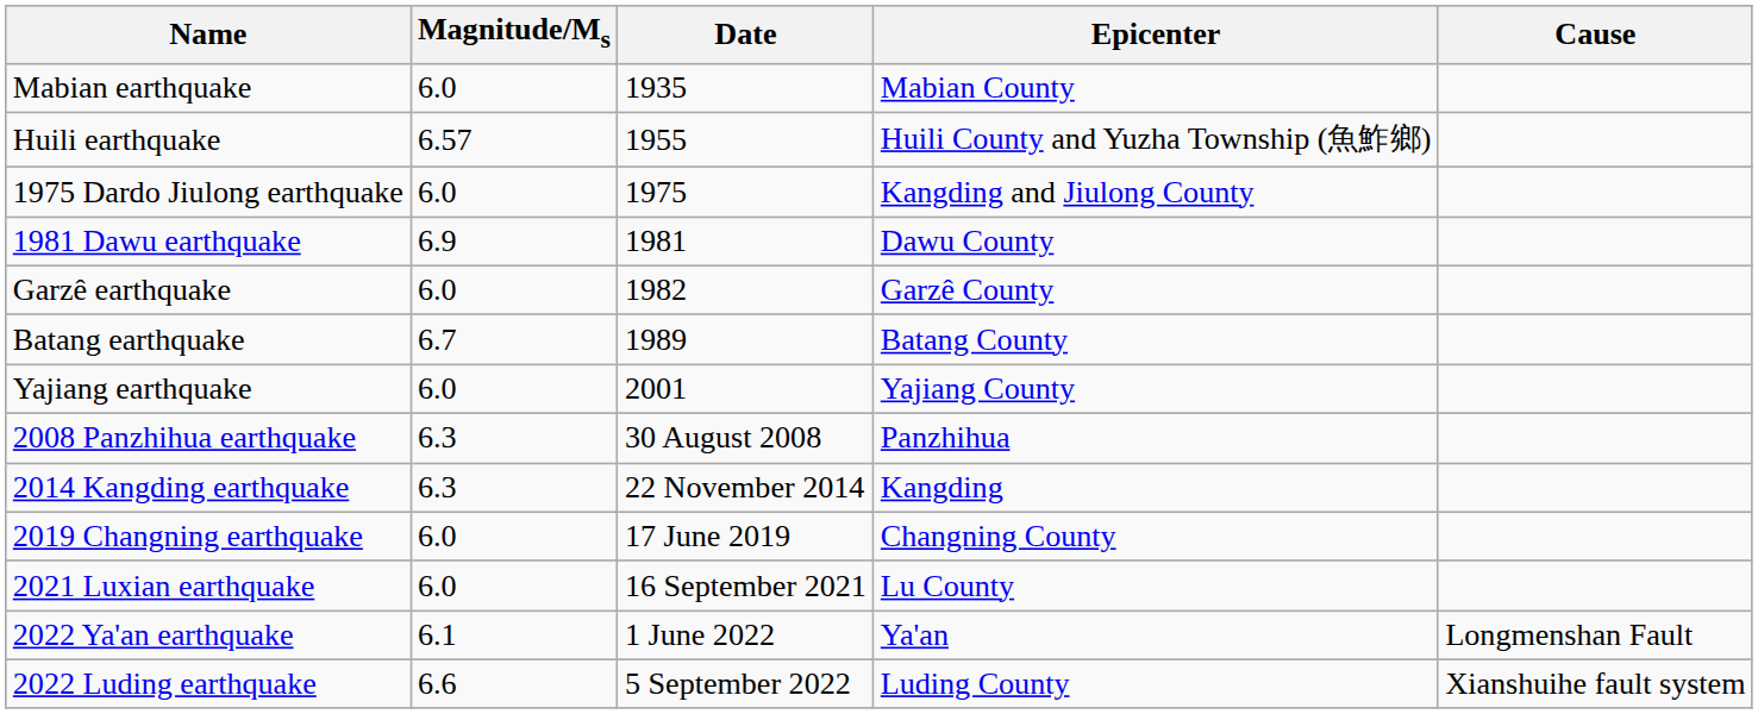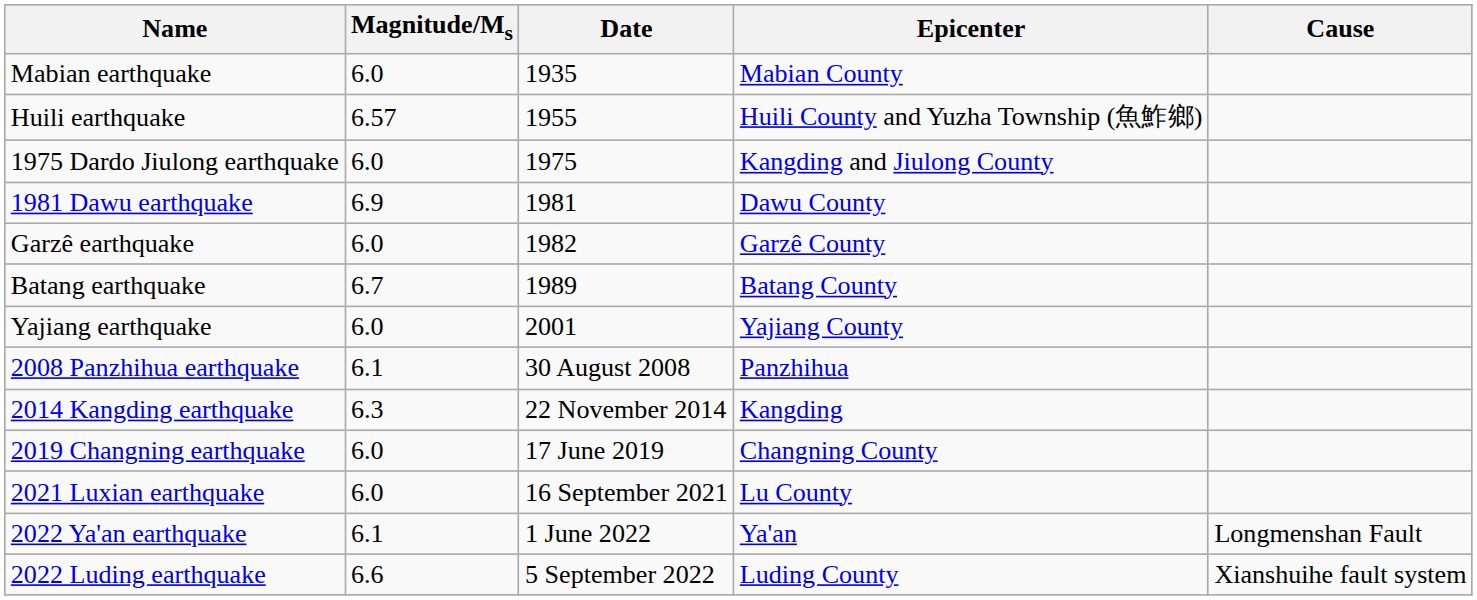2008 Panzhihua earthquake | Magnitude/Ms: 6.3 -> 6.1
